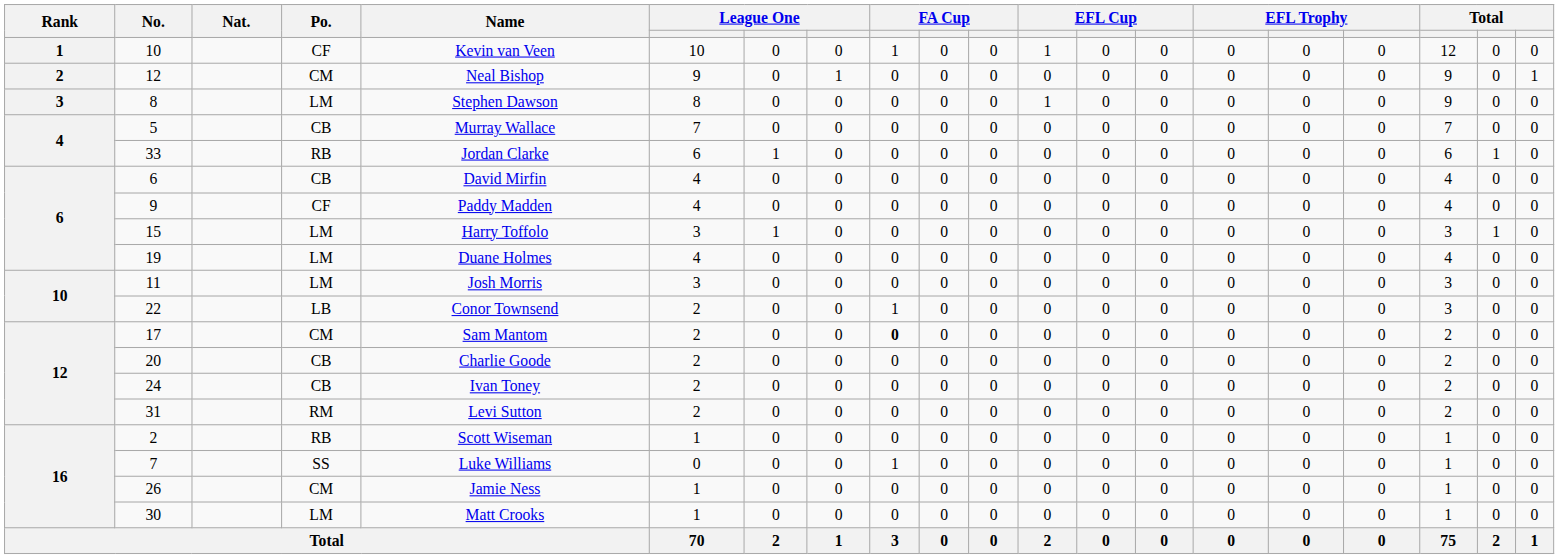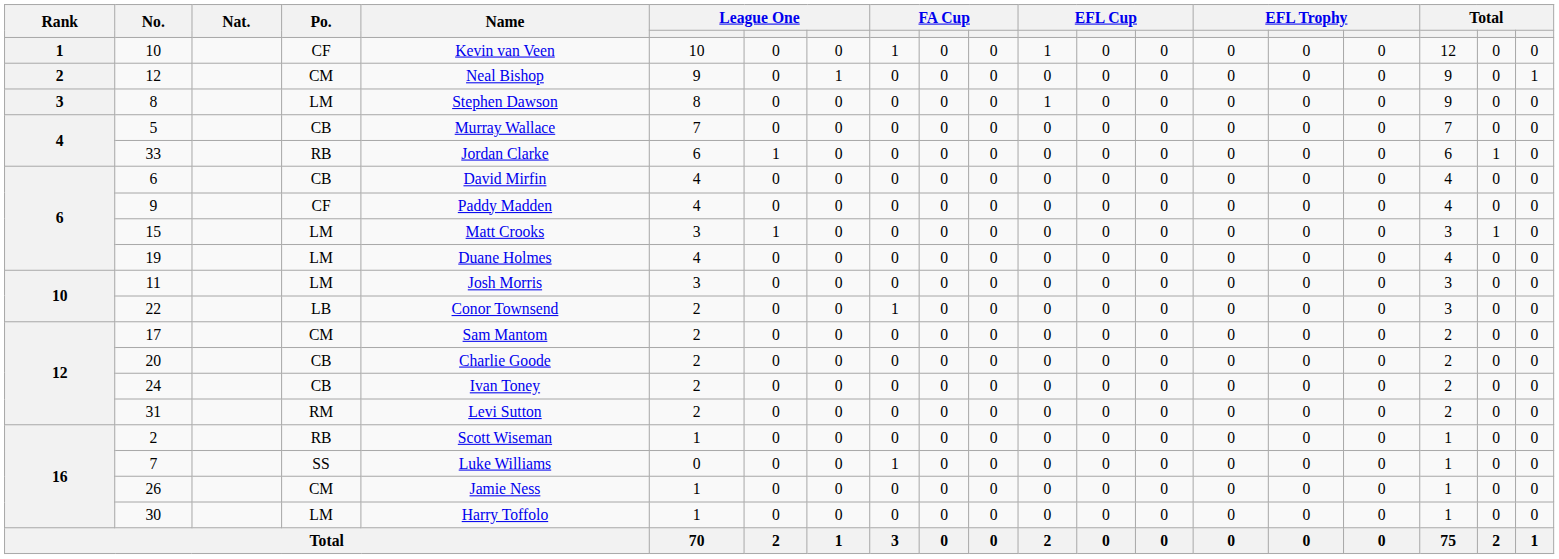15 | Name: Harry Toffolo -> Matt Crooks
17 | column 9: bold -> normal
30 | Name: Matt Crooks -> Harry Toffolo
